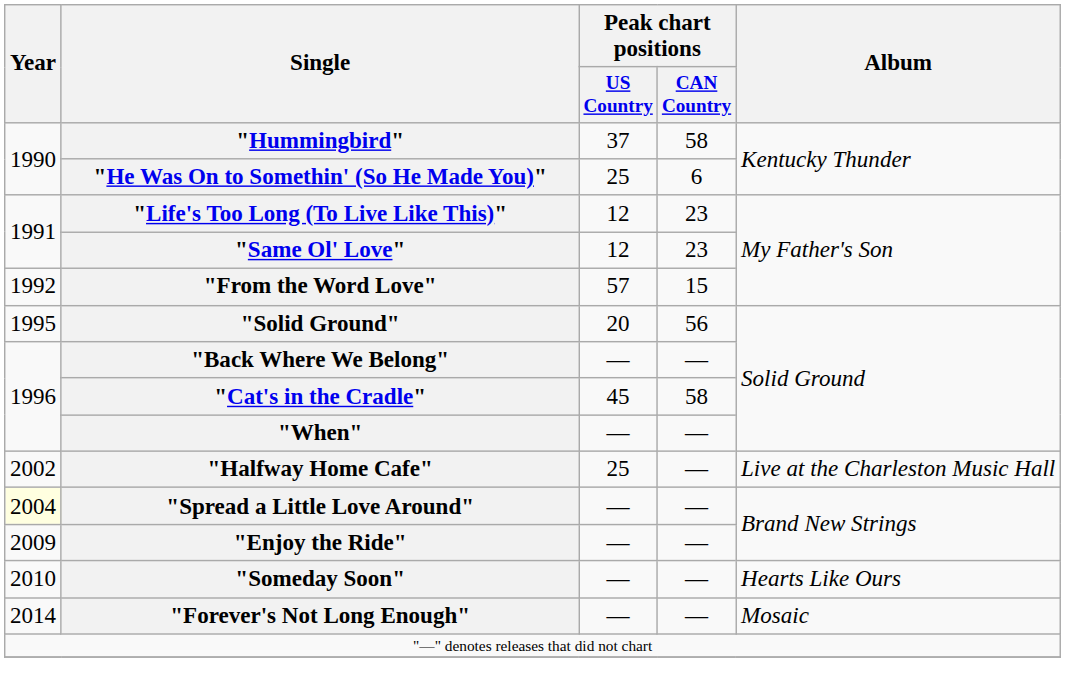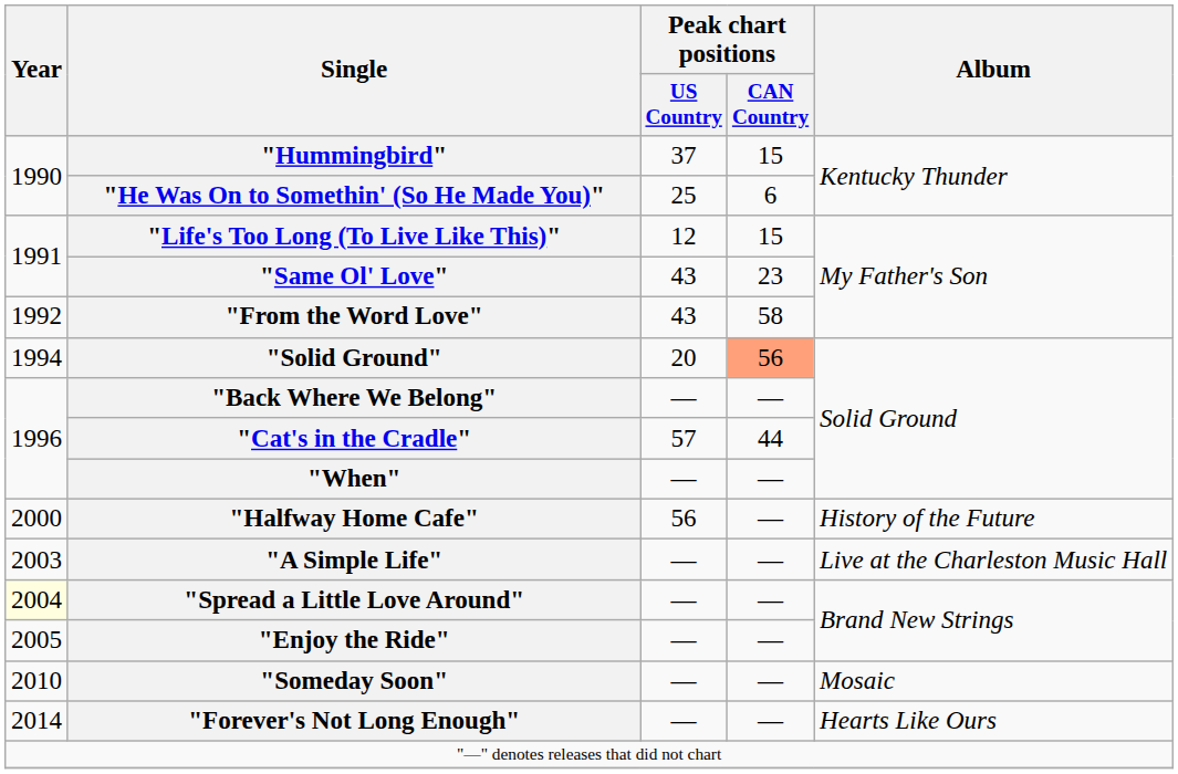"Hummingbird" | Peak chart positions / CAN Country: 58 -> 15
"Life's Too Long (To Live Like This)" | Peak chart positions / CAN Country: 23 -> 15
"Same Ol' Love" | Peak chart positions / US Country: 12 -> 43
"From the Word Love" | Peak chart positions / US Country: 57 -> 43
"From the Word Love" | Peak chart positions / CAN Country: 15 -> 58
"Solid Ground" | Year: 1995 -> 1994
"Solid Ground" | Peak chart positions / CAN Country: no background -> lightsalmon background
"Cat's in the Cradle" | Peak chart positions / US Country: 45 -> 57
"Cat's in the Cradle" | Peak chart positions / CAN Country: 58 -> 44
"Halfway Home Cafe" | Year: 2002 -> 2000
"Halfway Home Cafe" | Peak chart positions / US Country: 25 -> 56
"Halfway Home Cafe" | Album: Live at the Charleston Music Hall -> History of the Future
+ row: 2003 | "A Simple Life" | — | — | Live at the Charleston Music Hall
"Enjoy the Ride" | Year: 2009 -> 2005
"Someday Soon" | Album: Hearts Like Ours -> Mosaic
"Forever's Not Long Enough" | Album: Mosaic -> Hearts Like Ours
